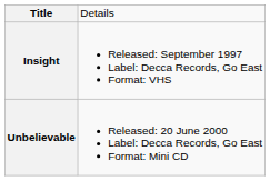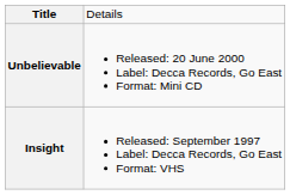rows swapped: Insight <-> Unbelievable
